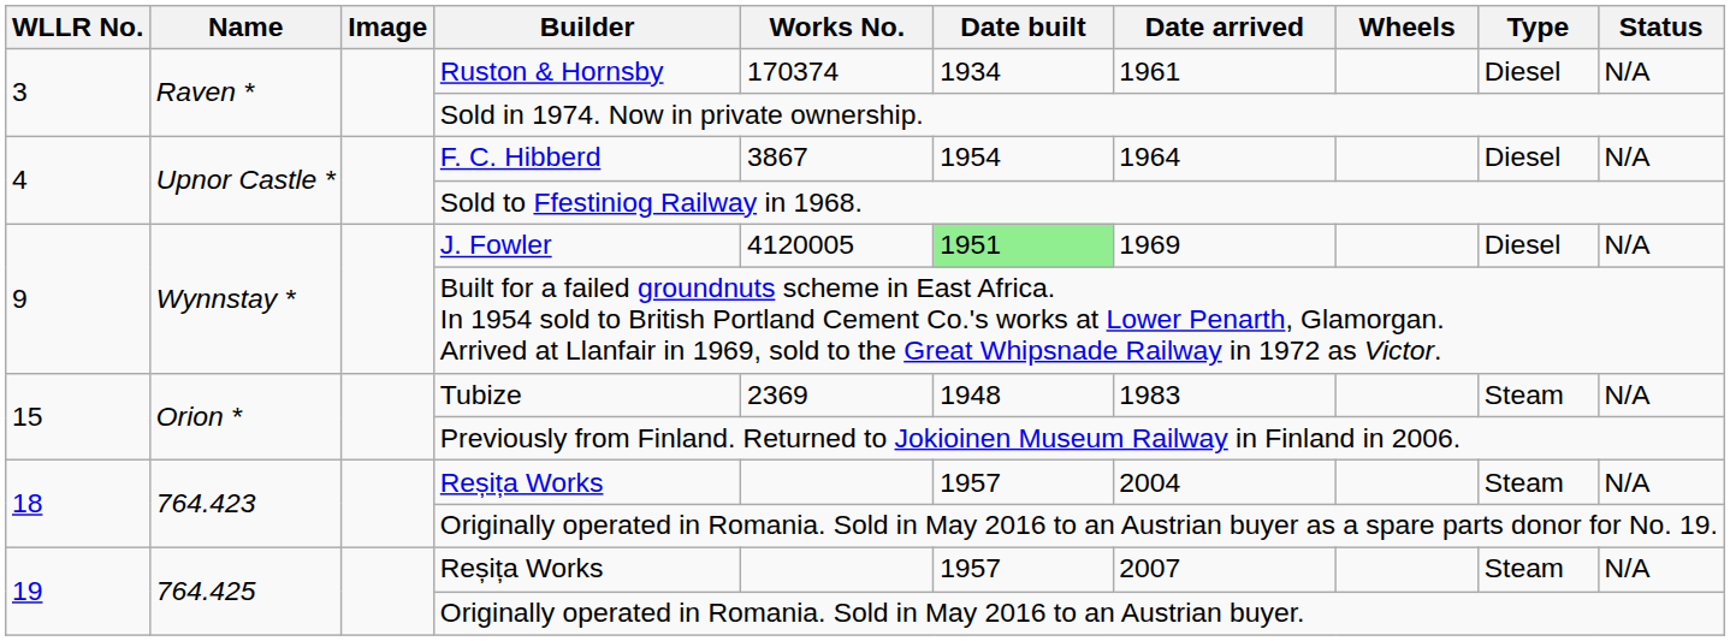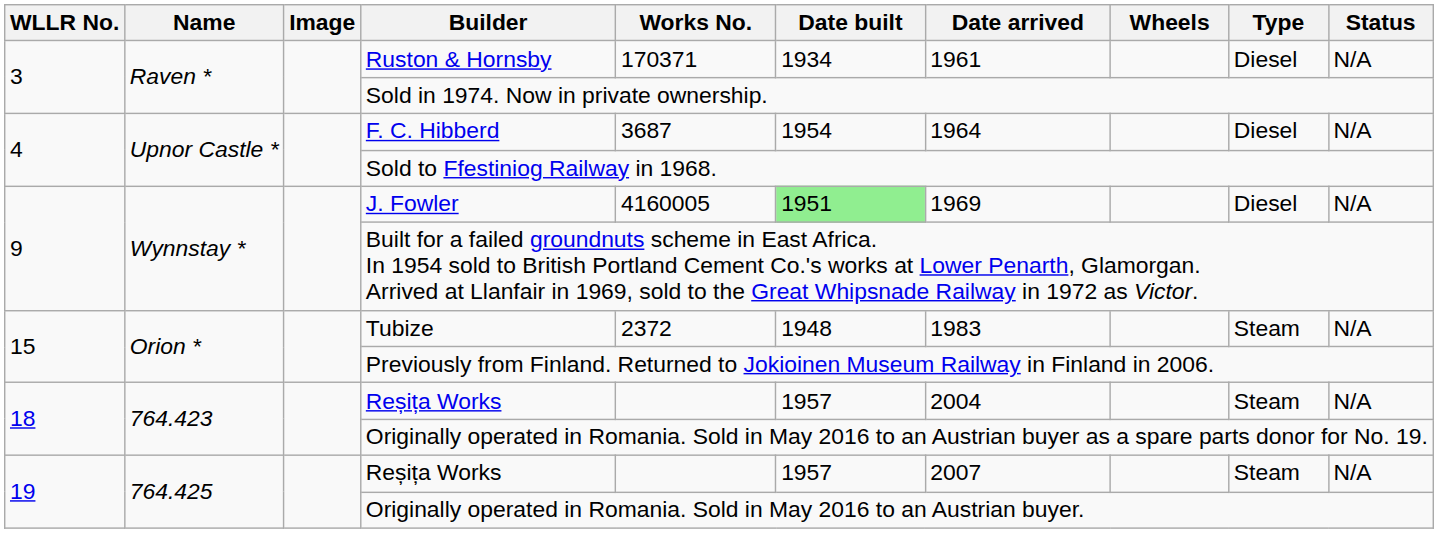Ruston & Hornsby | Works No.: 170374 -> 170371
F. C. Hibberd | Works No.: 3867 -> 3687
J. Fowler | Works No.: 4120005 -> 4160005
Tubize | Works No.: 2369 -> 2372
